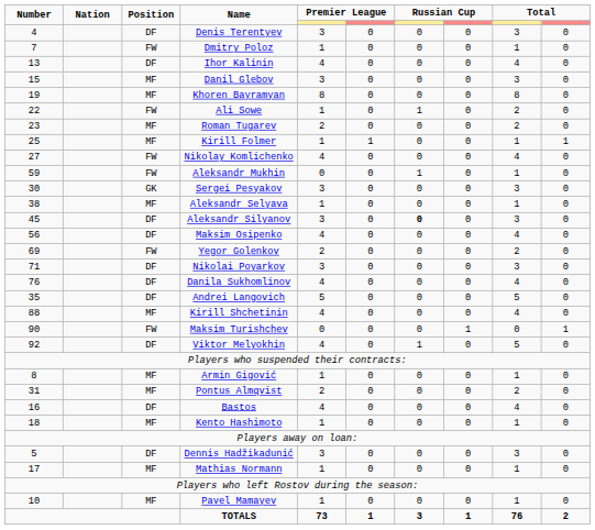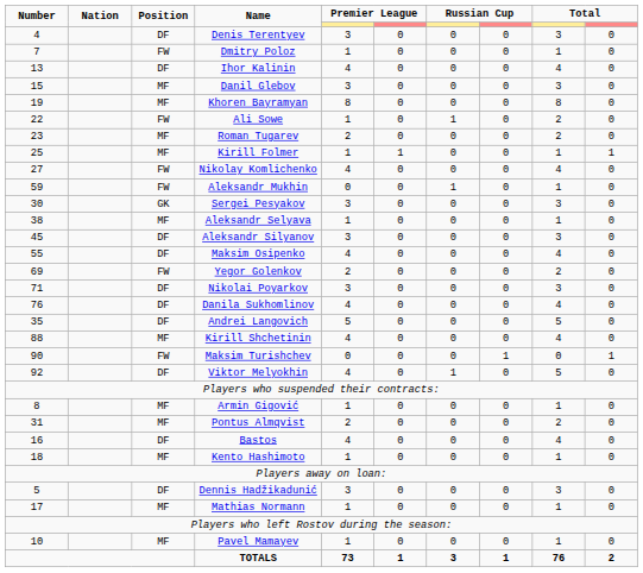Aleksandr Silyanov | column 7: bold -> normal
Maksim Osipenko | Number: 56 -> 55
